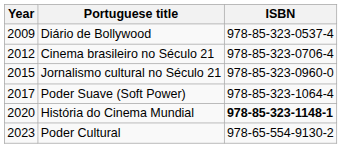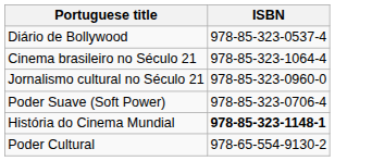- column: Year | 2009 | 2012 | 2015 | 2017 | 2020 | 2023
Cinema brasileiro no Século 21 | ISBN: 978-85-323-0706-4 -> 978-85-323-1064-4
Poder Suave (Soft Power) | ISBN: 978-85-323-1064-4 -> 978-85-323-0706-4
